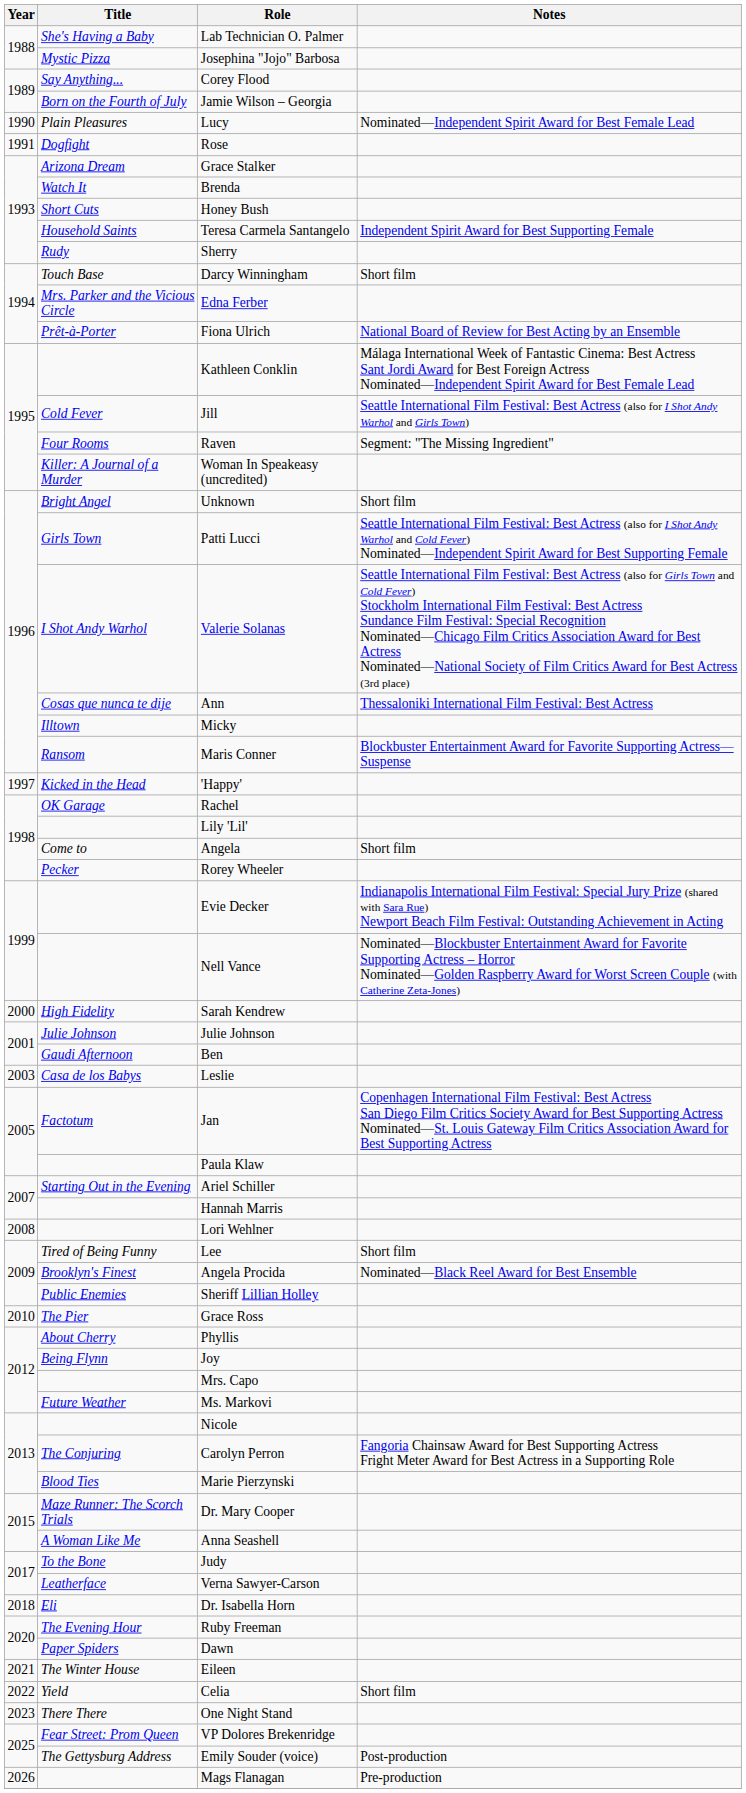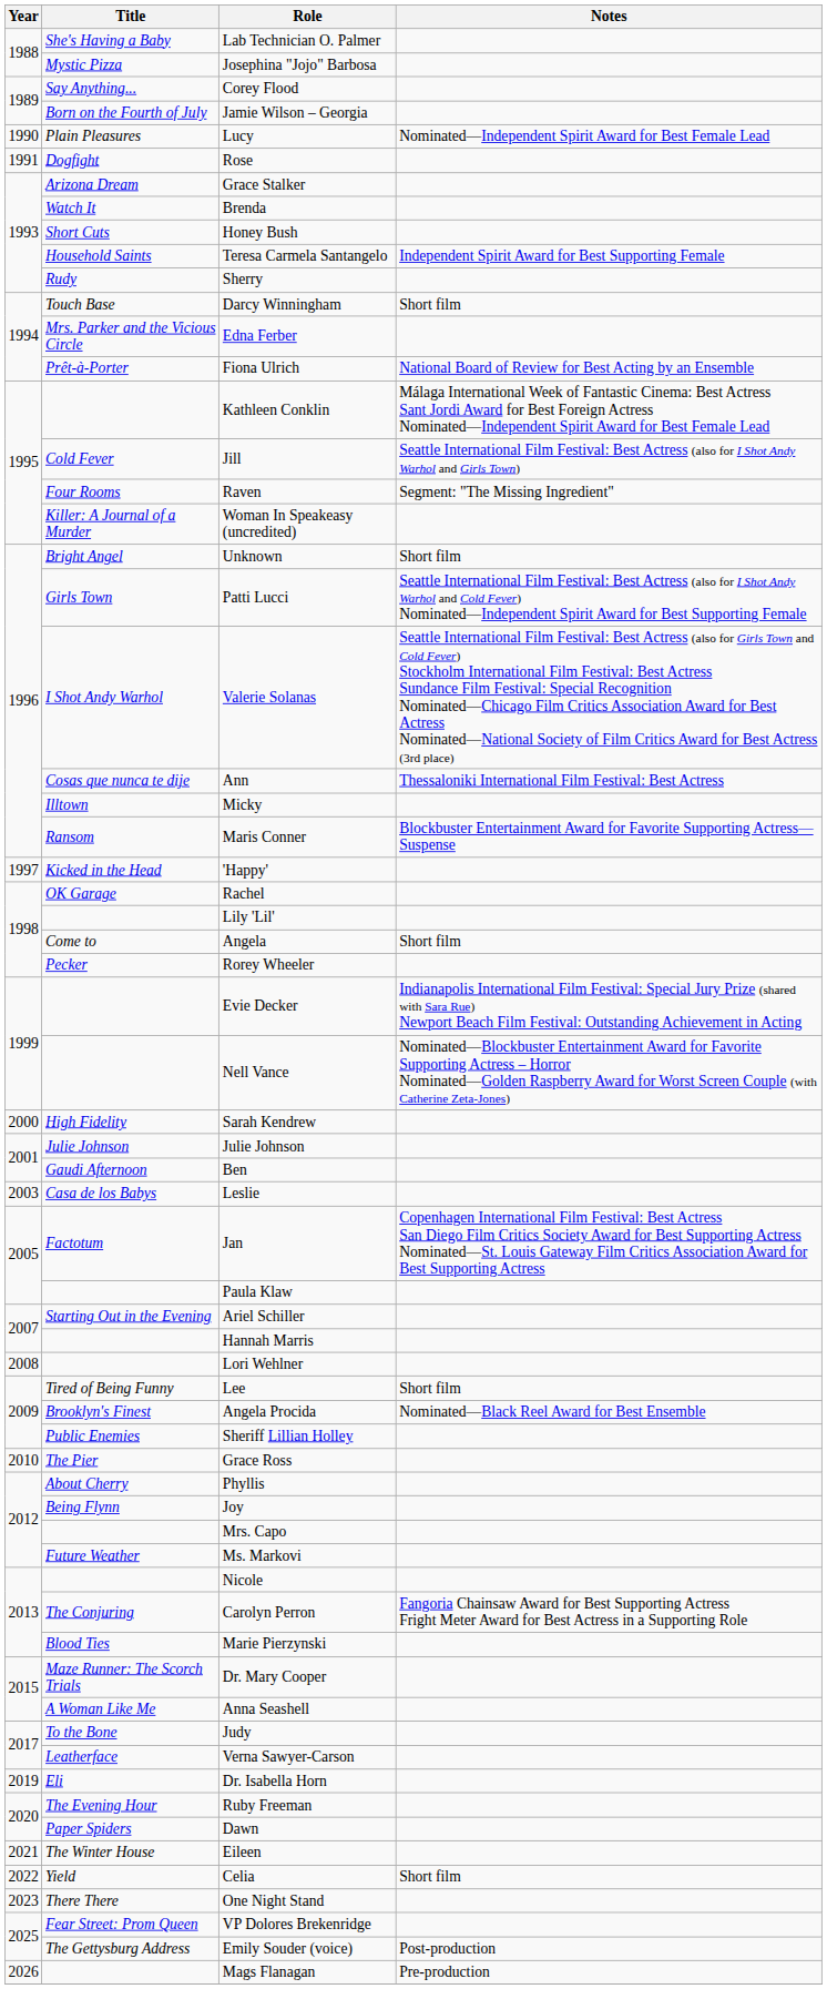Dr. Isabella Horn | Year: 2018 -> 2019
